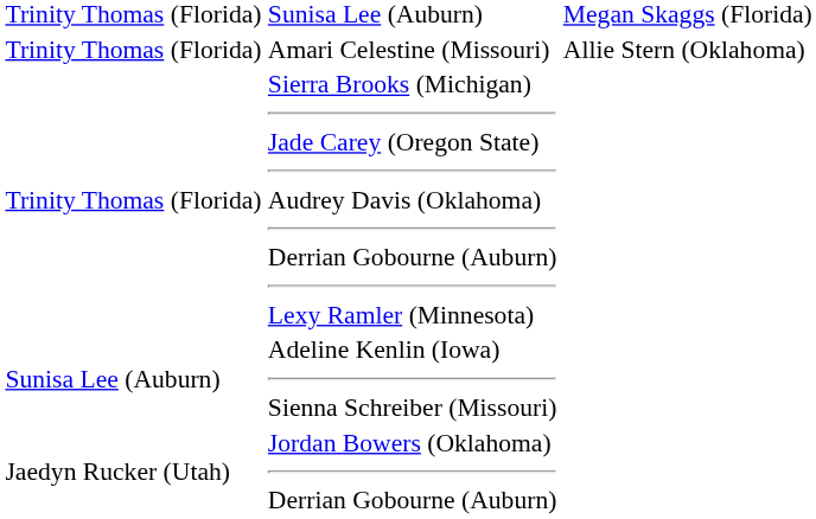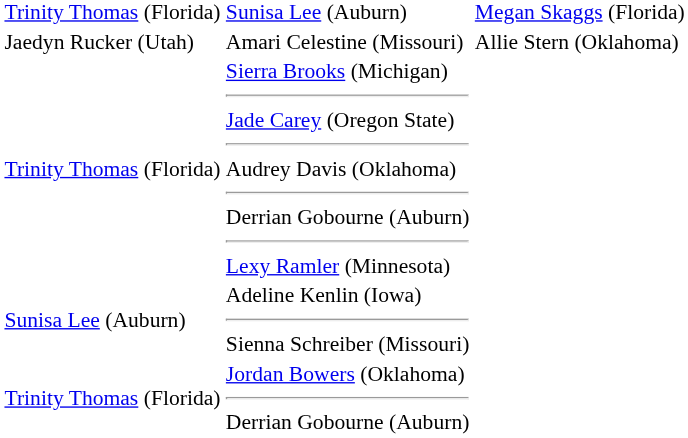Amari Celestine (Missouri) | column 2: Trinity Thomas (Florida) -> Jaedyn Rucker (Utah)
Jordan Bowers (Oklahoma) Derrian Gobourne (Auburn) | column 2: Jaedyn Rucker (Utah) -> Trinity Thomas (Florida)
